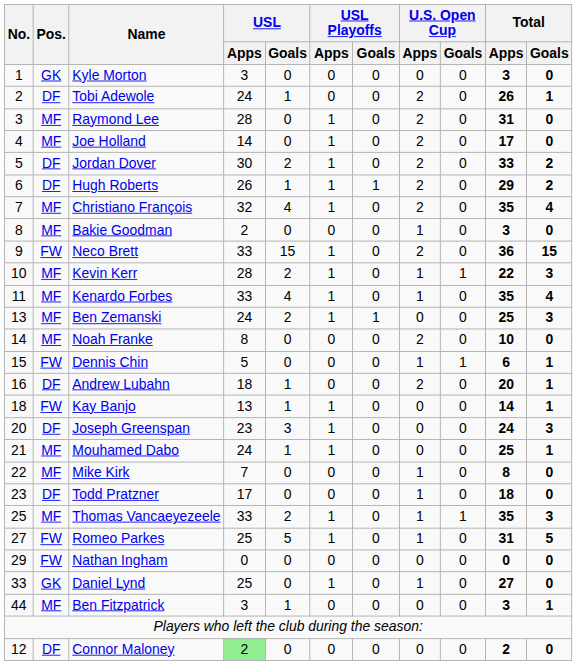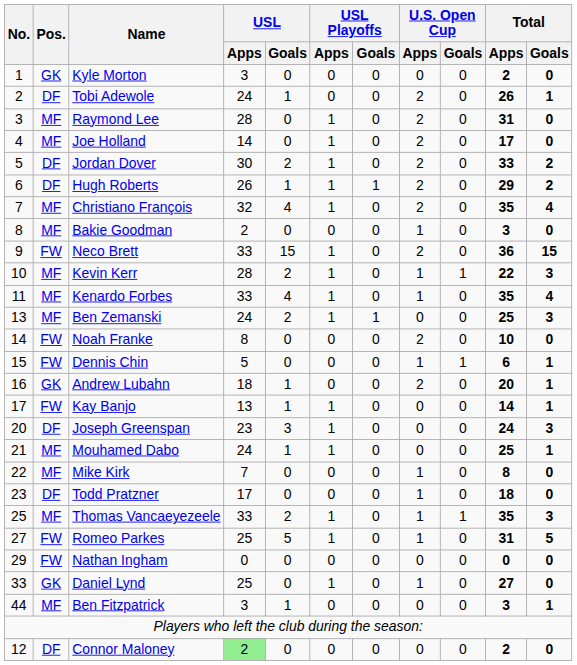Kyle Morton | Total / Apps: 3 -> 2
Noah Franke | Pos.: MF -> FW
Andrew Lubahn | Pos.: DF -> GK
Kay Banjo | No.: 18 -> 17
